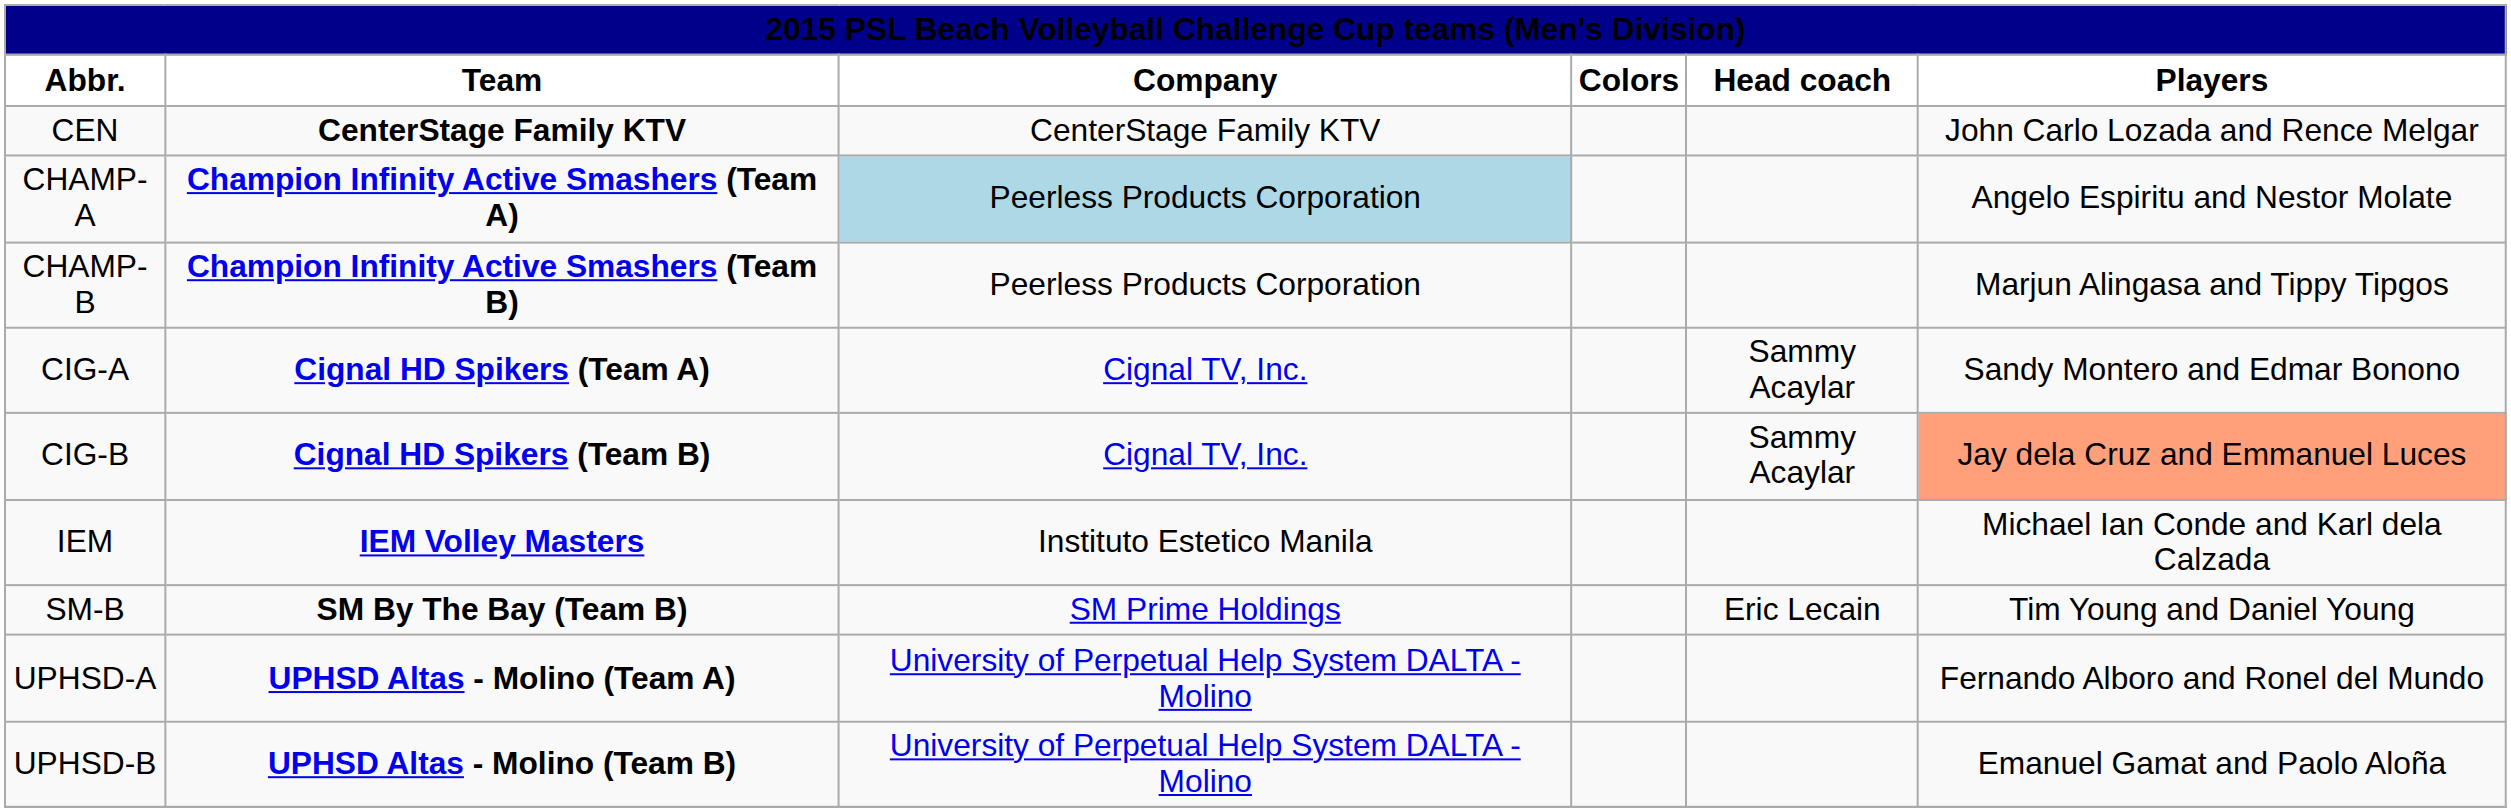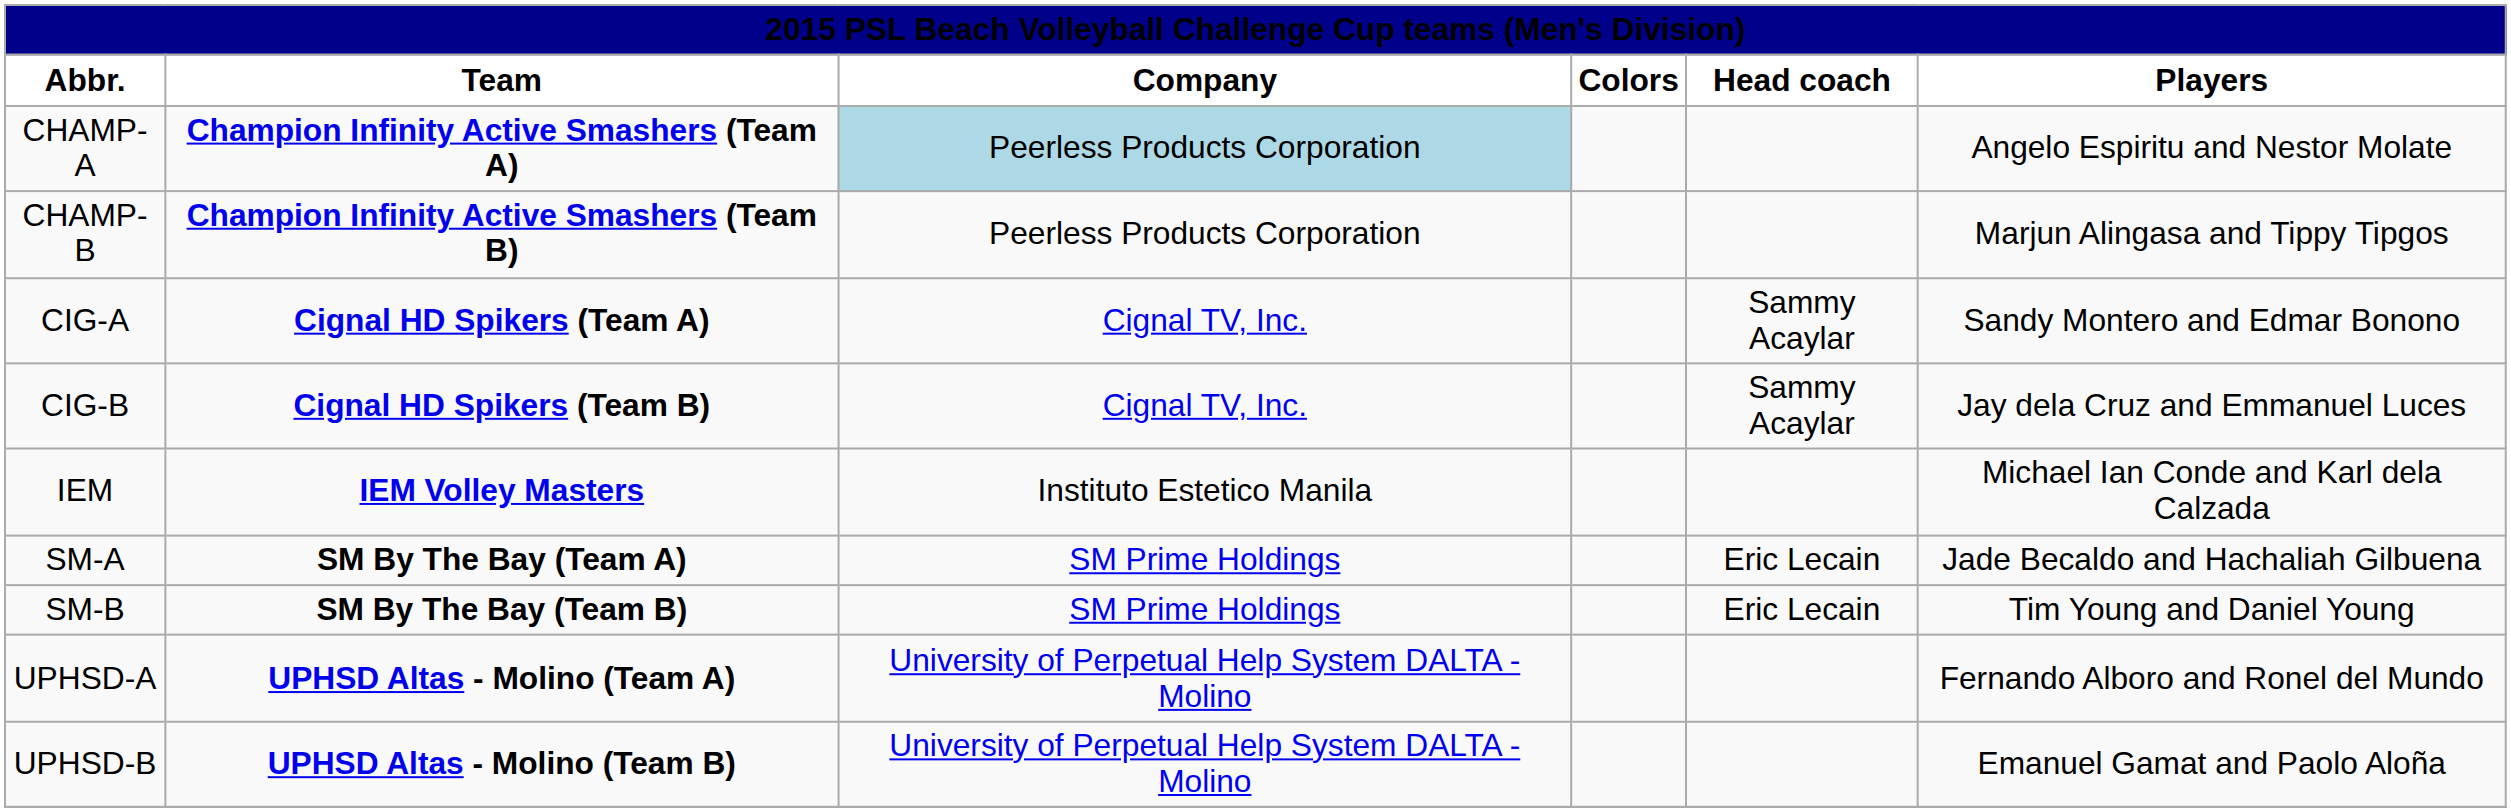- row: CEN | CenterStage Family KTV | CenterStage Family KTV | John Carlo Lozada and Rence Melgar
CIG-B | Players: lightsalmon background -> no background
+ row: SM-A | SM By The Bay (Team A) | SM Prime Holdings | Eric Lecain | Jade Becaldo and Hachaliah Gilbuena
